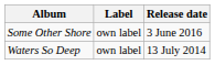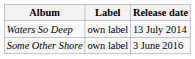rows swapped: Waters So Deep <-> Some Other Shore
